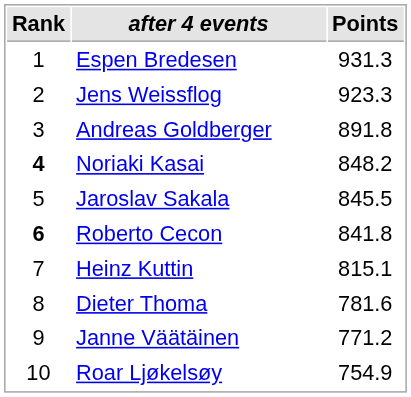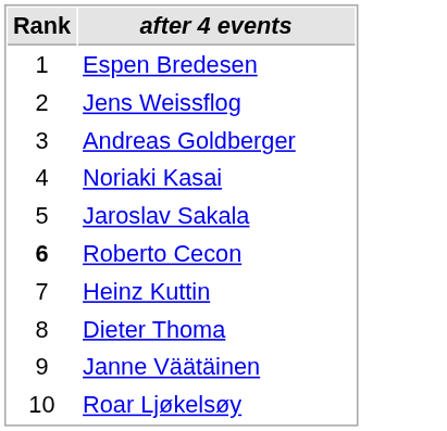- column: Points | 931.3 | 923.3 | 891.8 | 848.2 | 845.5 | 841.8 | 815.1 | 781.6 | 771.2 | 754.9
Noriaki Kasai | Rank: bold -> normal
